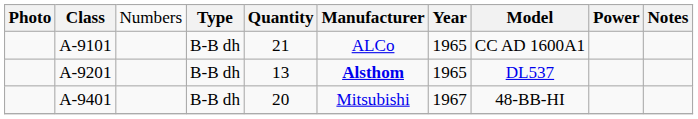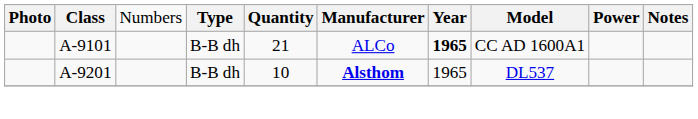A-9101 | column 7: normal -> bold
A-9201 | column 5: 13 -> 10
- row: A-9401 | B-B dh | 20 | Mitsubishi | 1967 | 48-BB-HI
